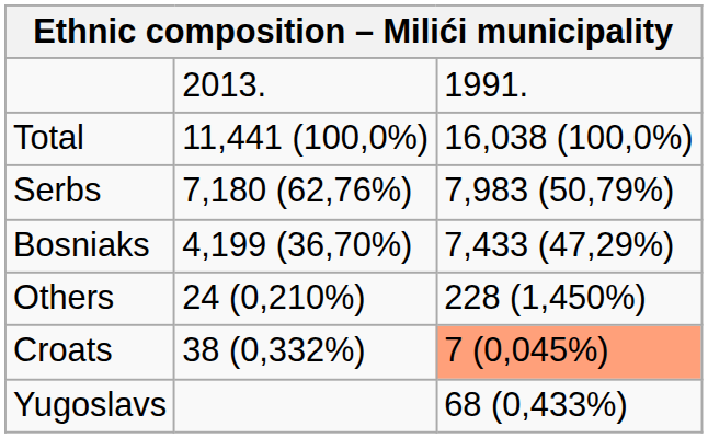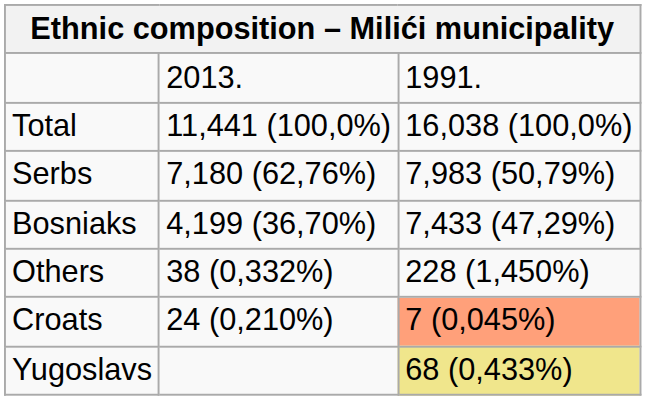Others | column 2: 24 (0,210%) -> 38 (0,332%)
Croats | column 2: 38 (0,332%) -> 24 (0,210%)
Yugoslavs | column 3: no background -> khaki background
